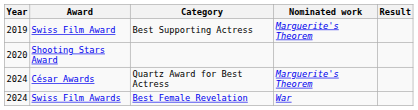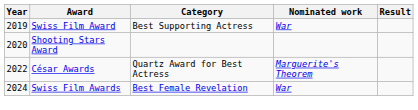Swiss Film Award | Nominated work: Marguerite's Theorem -> War
César Awards | Year: 2024 -> 2022
